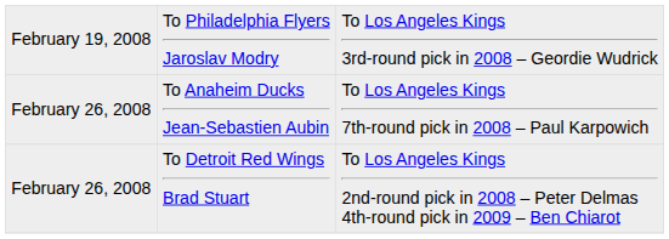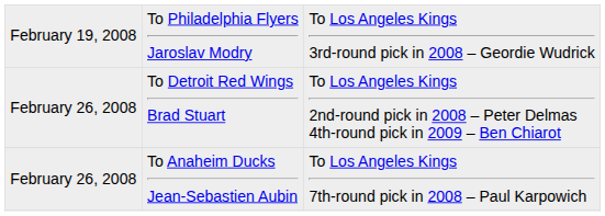rows swapped: To Detroit Red Wings Brad Stuart <-> To Anaheim Ducks Jean-Sebastien Aubin
